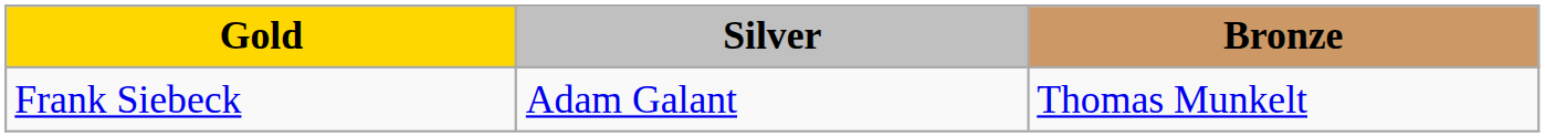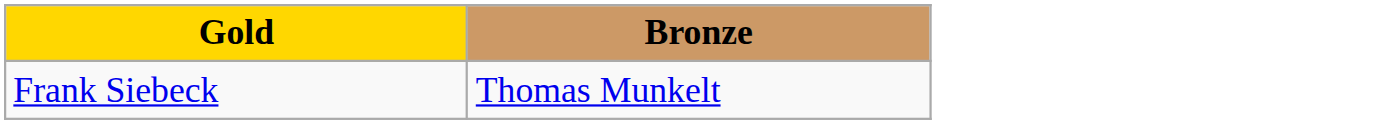- column: Silver | Adam Galant
